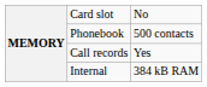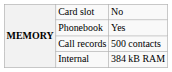Phonebook | column 3: 500 contacts -> Yes
Call records | column 3: Yes -> 500 contacts
